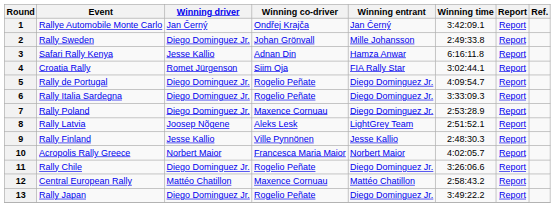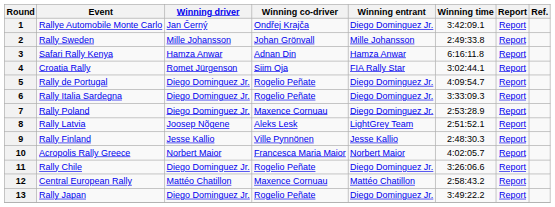1 | Winning entrant: Jan Černý -> Diego Dominguez Jr.
2 | Winning driver: Diego Dominguez Jr. -> Mille Johansson
3 | Winning driver: Jesse Kallio -> Hamza Anwar
